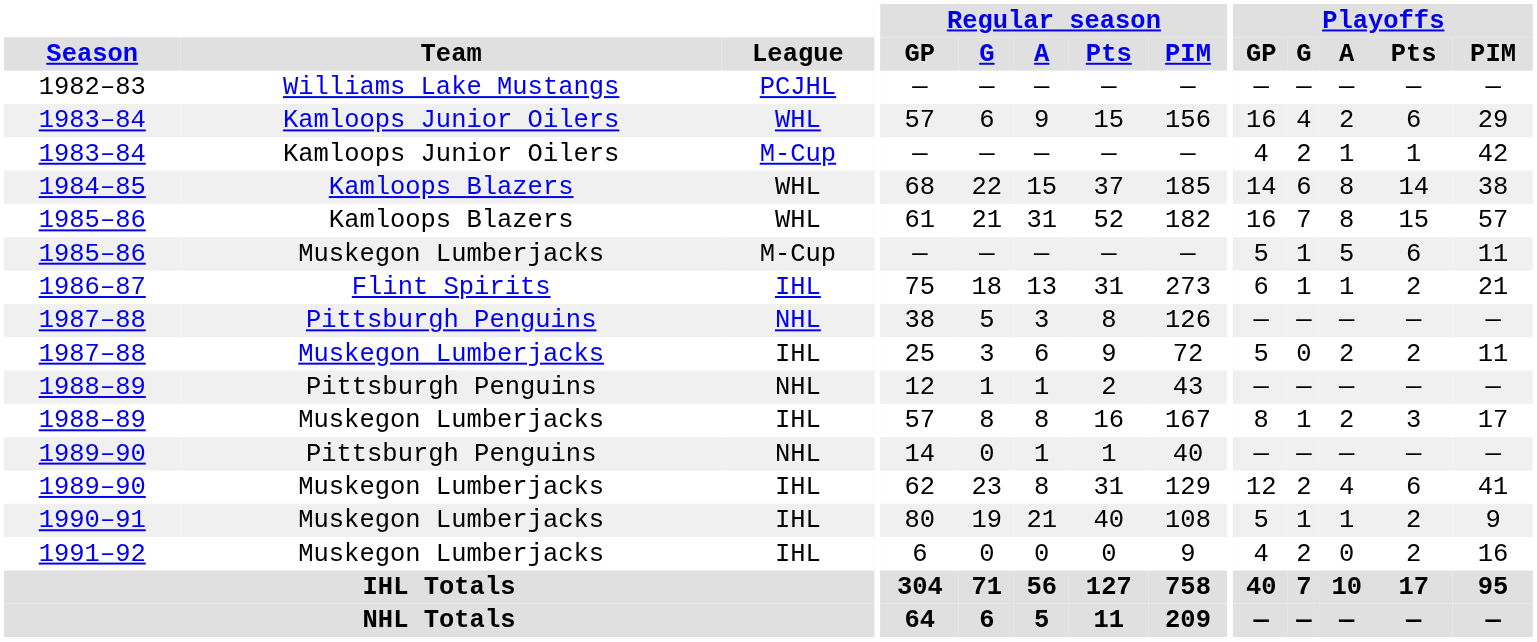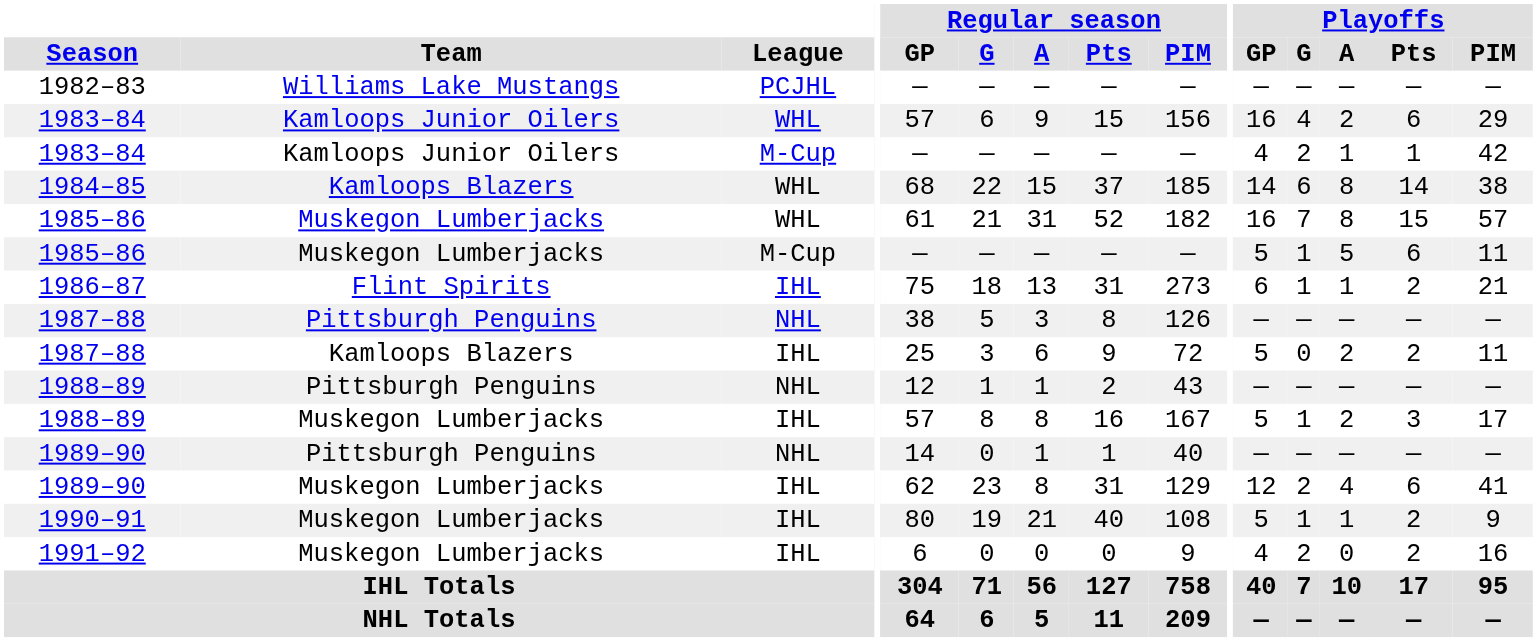1985–86 / WHL | Team: Kamloops Blazers -> Muskegon Lumberjacks
1987–88 / IHL | Team: Muskegon Lumberjacks -> Kamloops Blazers
1988–89 / IHL | Playoffs / GP: 8 -> 5
